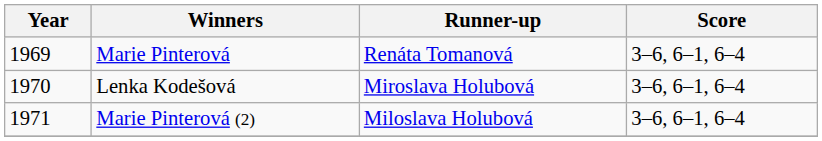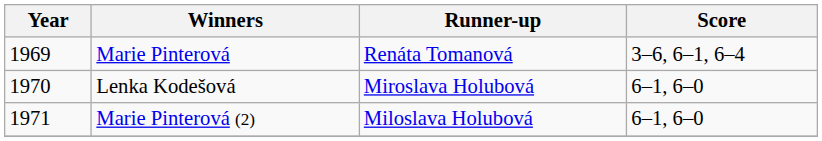Lenka Kodešová | Score: 3–6, 6–1, 6–4 -> 6–1, 6–0
Marie Pinterová (2) | Score: 3–6, 6–1, 6–4 -> 6–1, 6–0
